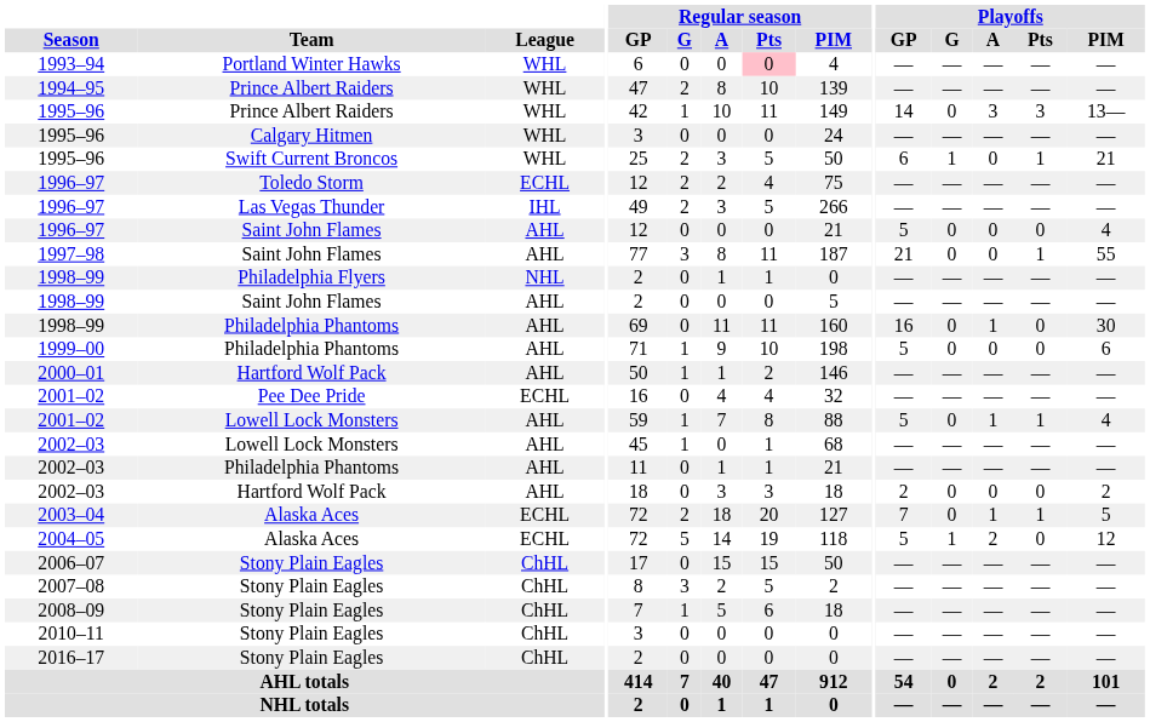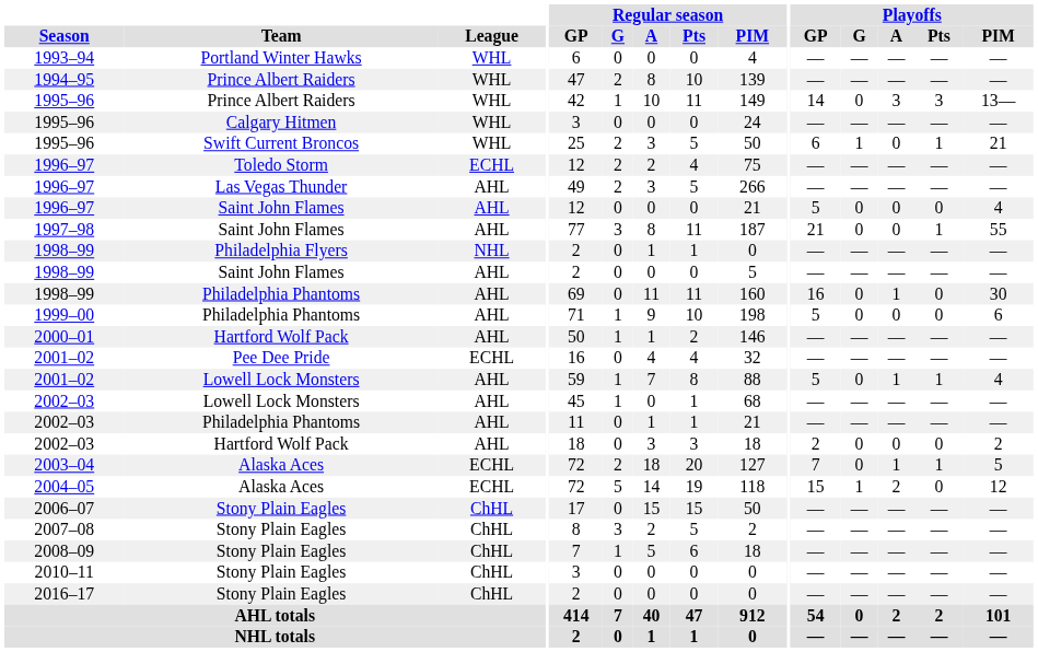1993–94 | Regular season / Pts: pink background -> no background
1996–97 / Las Vegas Thunder | League: IHL -> AHL
2004–05 | Playoffs / GP: 5 -> 15
